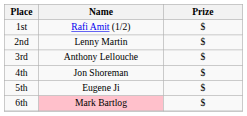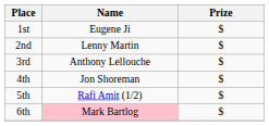1st | Name: Rafi Amit (1/2) -> Eugene Ji
5th | Name: Eugene Ji -> Rafi Amit (1/2)
